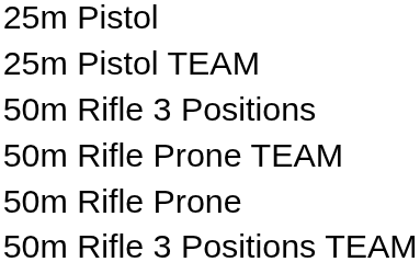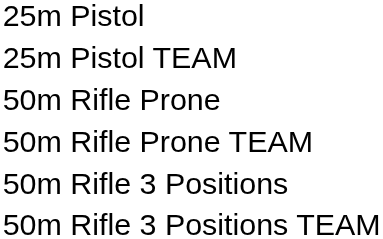rows swapped: 50m Rifle Prone <-> 50m Rifle 3 Positions
